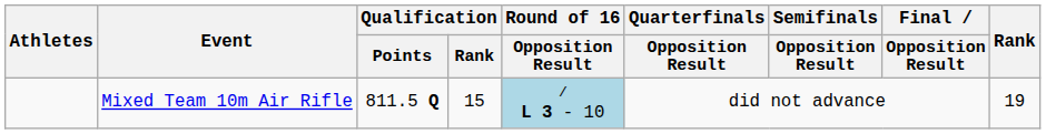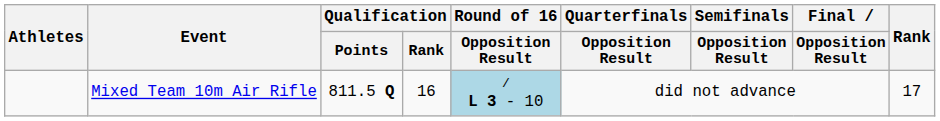Mixed Team 10m Air Rifle | Qualification / Rank: 15 -> 16
Mixed Team 10m Air Rifle | Rank: 19 -> 17
